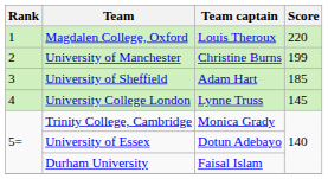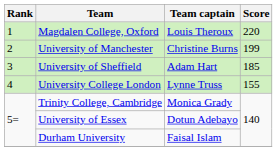University College London | Score: 145 -> 155
